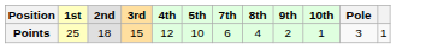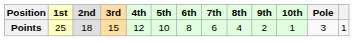+ column: 6th | 8
